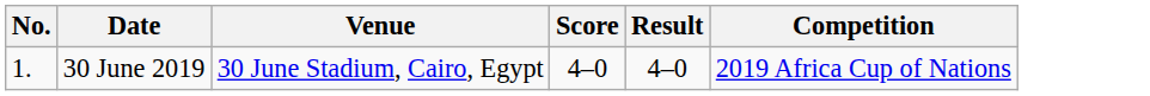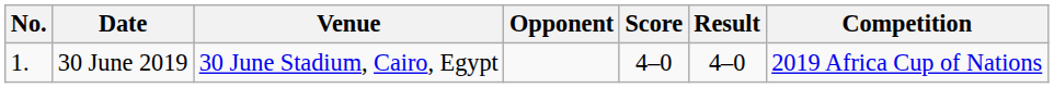+ column: Opponent
